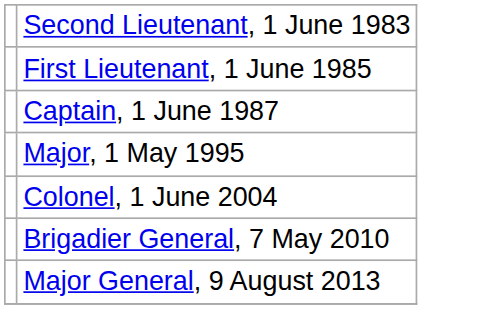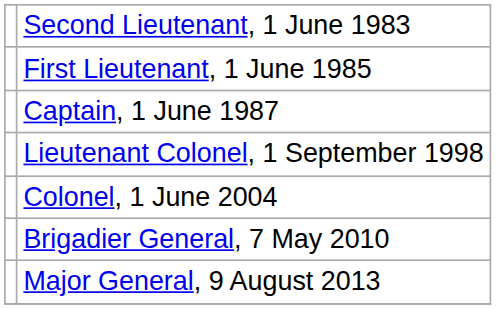- row: Major, 1 May 1995
+ row: Lieutenant Colonel, 1 September 1998
